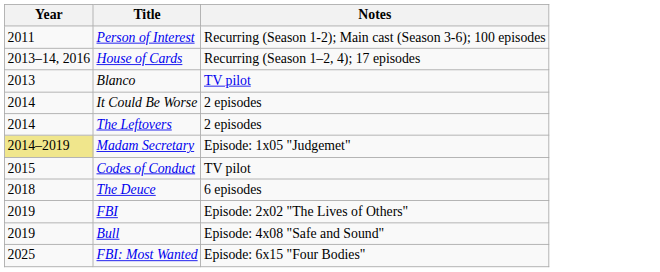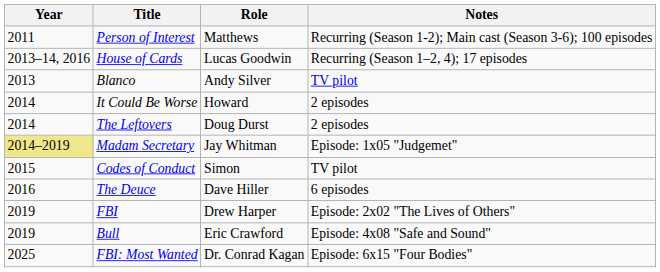+ column: Role | Matthews | Lucas Goodwin | Andy Silver | Howard | Doug Durst | Jay Whitman | Simon | Dave Hiller | Drew Harper | Eric Crawford | Dr. Conrad Kagan
The Deuce | Year: 2018 -> 2016
